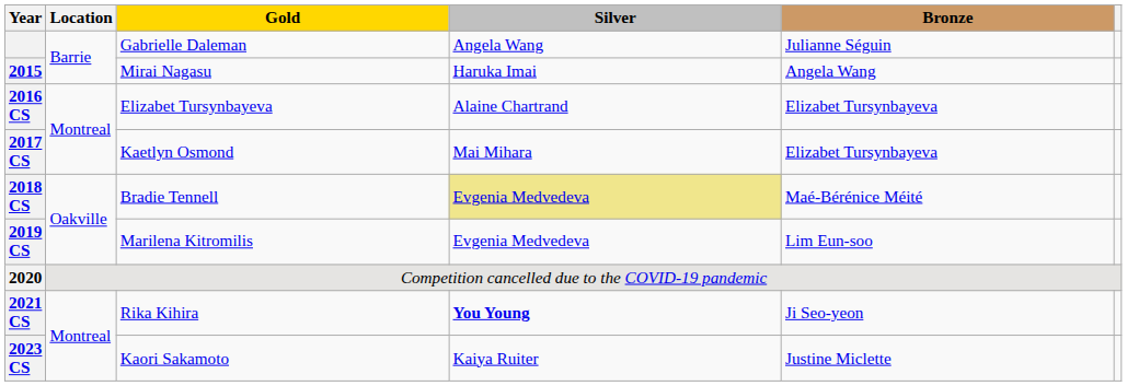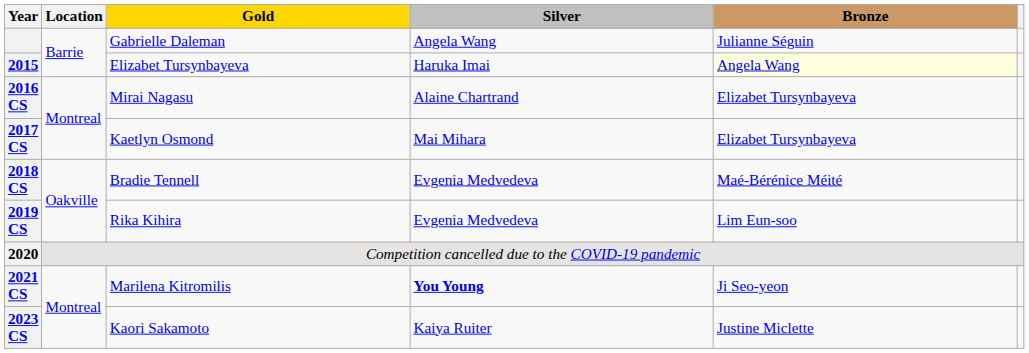2015 | Gold: Mirai Nagasu -> Elizabet Tursynbayeva
2015 | Bronze: no background -> lightyellow background
2016 CS | Gold: Elizabet Tursynbayeva -> Mirai Nagasu
2018 CS | Silver: khaki background -> no background
2019 CS | Gold: Marilena Kitromilis -> Rika Kihira
2021 CS | Gold: Rika Kihira -> Marilena Kitromilis
